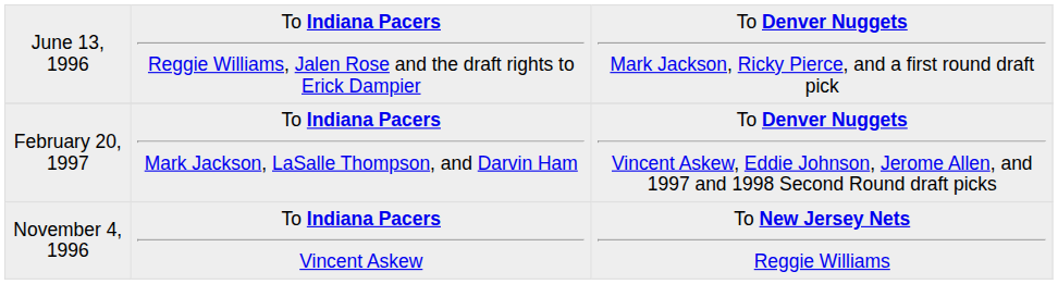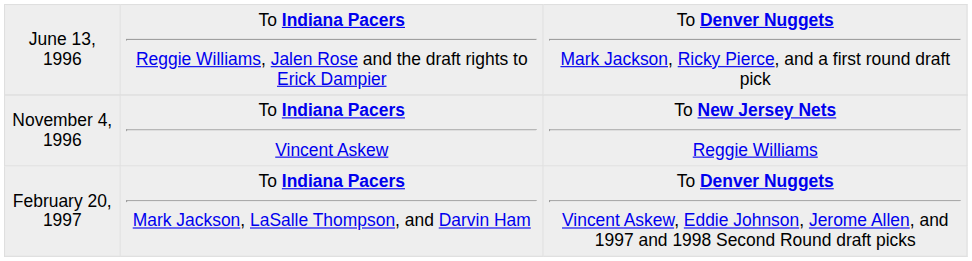rows swapped: November 4, 1996 <-> February 20, 1997
